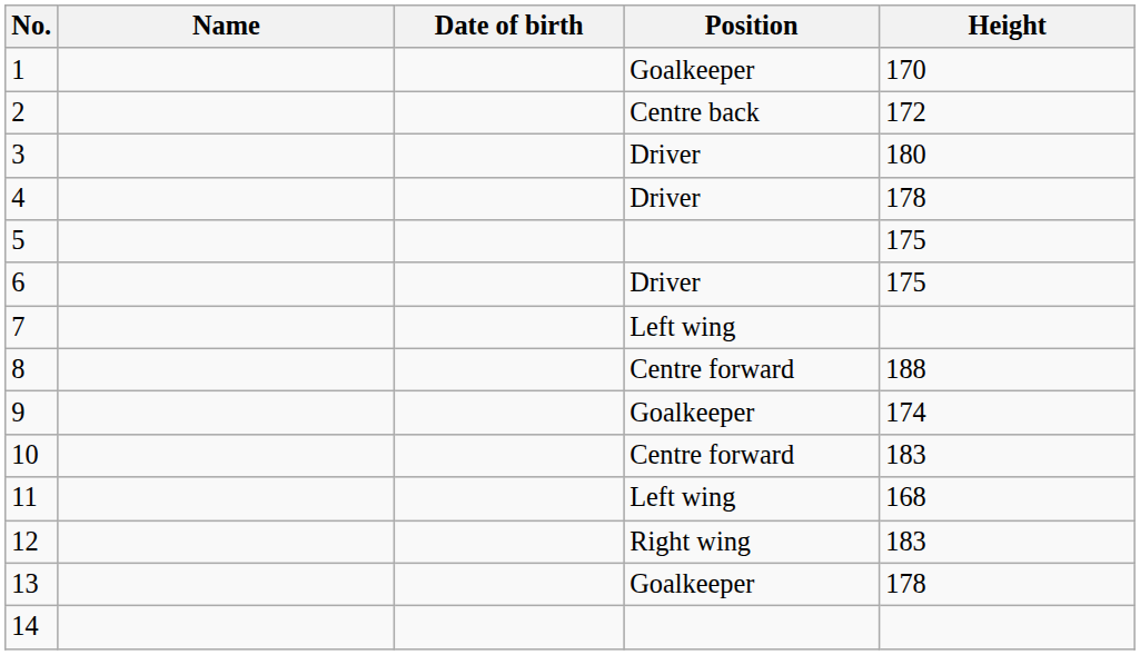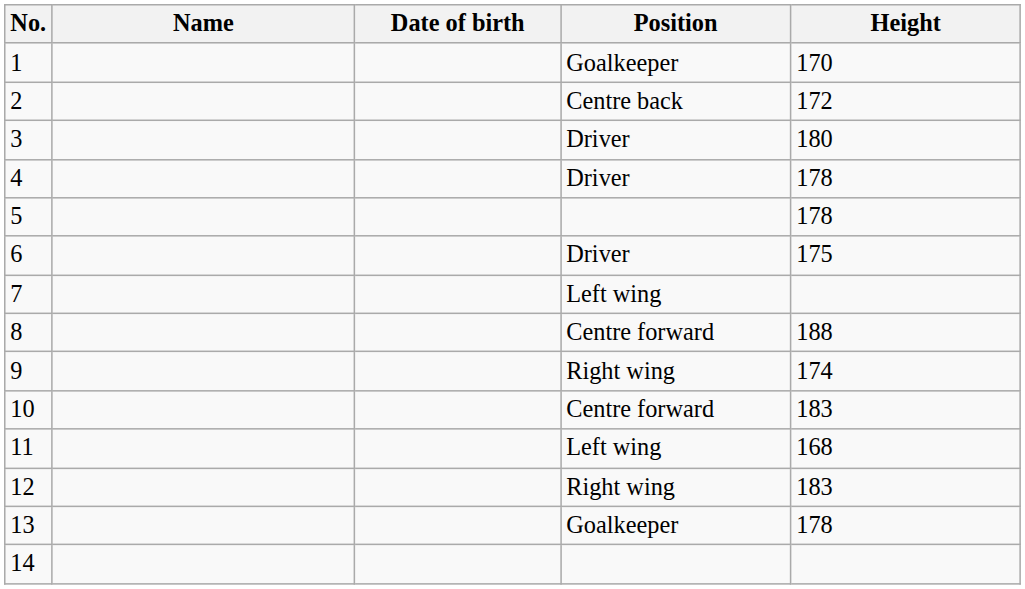5 | Height: 175 -> 178
9 | Position: Goalkeeper -> Right wing
